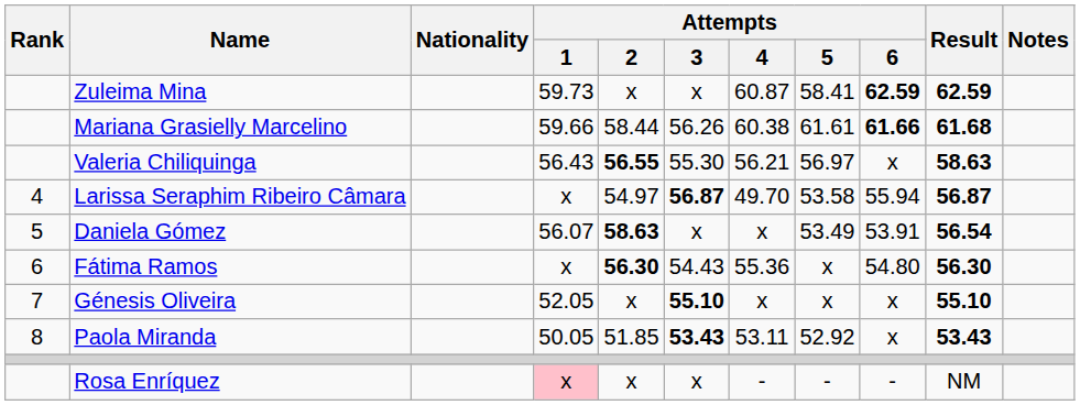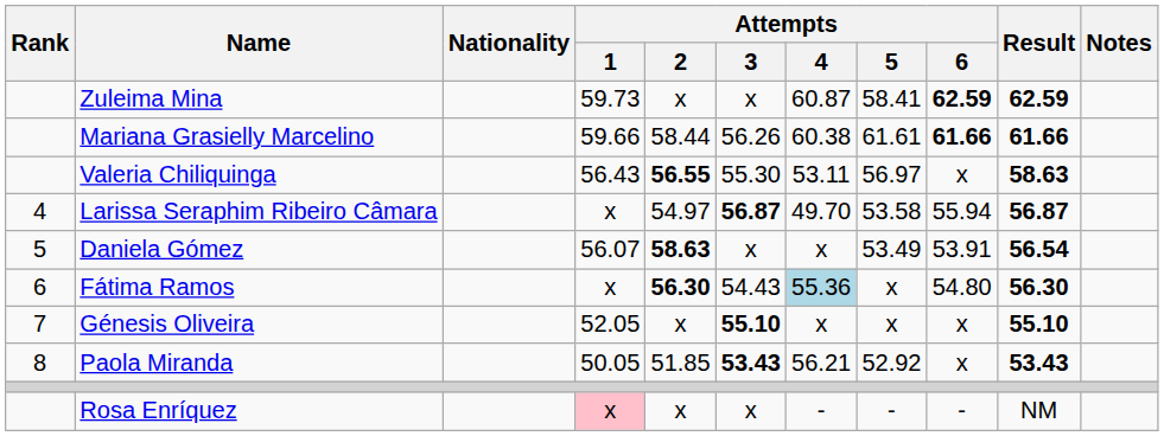Mariana Grasielly Marcelino | Result: 61.68 -> 61.66
Valeria Chiliquinga | Attempts / 4: 56.21 -> 53.11
Fátima Ramos | Attempts / 4: no background -> lightblue background
Paola Miranda | Attempts / 4: 53.11 -> 56.21
